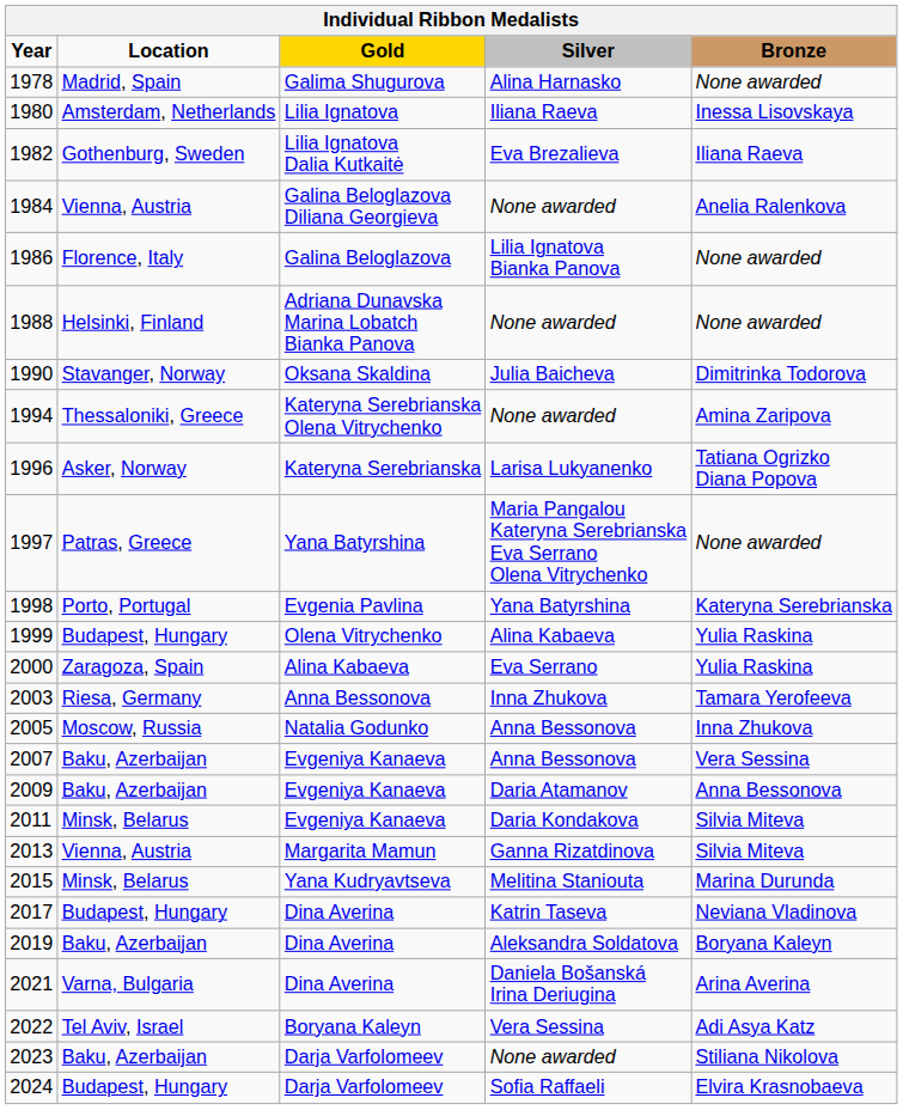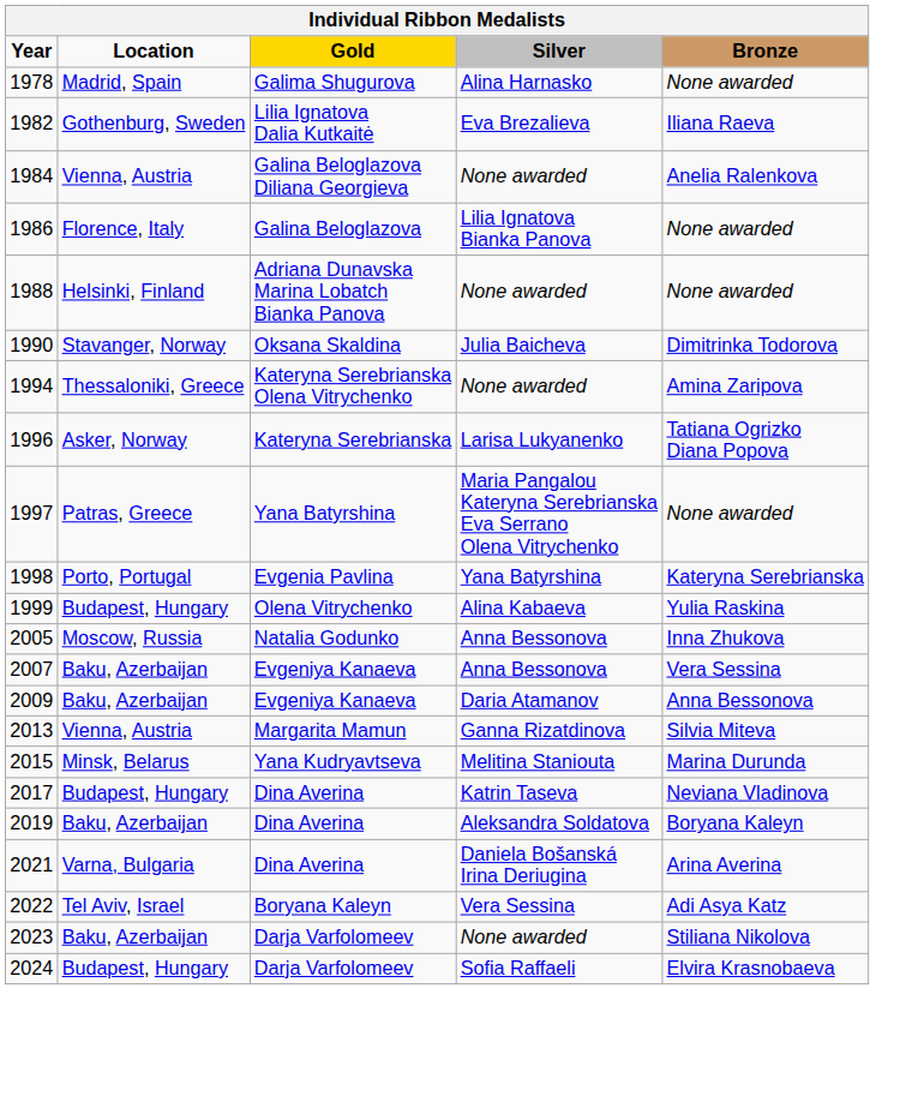- row: 1980 | Amsterdam, Netherlands | Lilia Ignatova | Iliana Raeva | Inessa Lisovskaya
- row: 2000 | Zaragoza, Spain | Alina Kabaeva | Eva Serrano | Yulia Raskina
- row: 2003 | Riesa, Germany | Anna Bessonova | Inna Zhukova | Tamara Yerofeeva
- row: 2011 | Minsk, Belarus | Evgeniya Kanaeva | Daria Kondakova | Silvia Miteva
